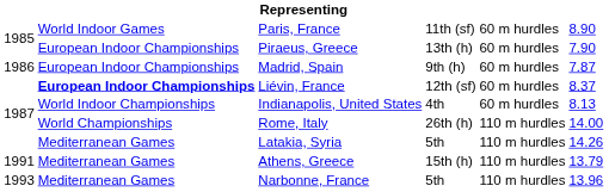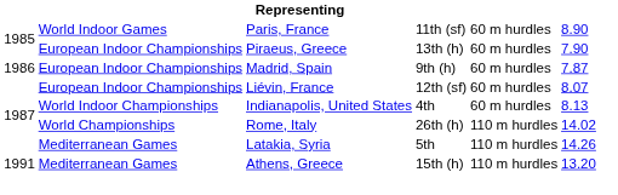Liévin, France | column 2: bold -> normal
Liévin, France | column 6: 8.37 -> 8.07
Rome, Italy | column 6: 14.00 -> 14.02
Athens, Greece | column 6: 13.79 -> 13.20
- row: 1993 | Mediterranean Games | Narbonne, France | 5th | 110 m hurdles | 13.96
